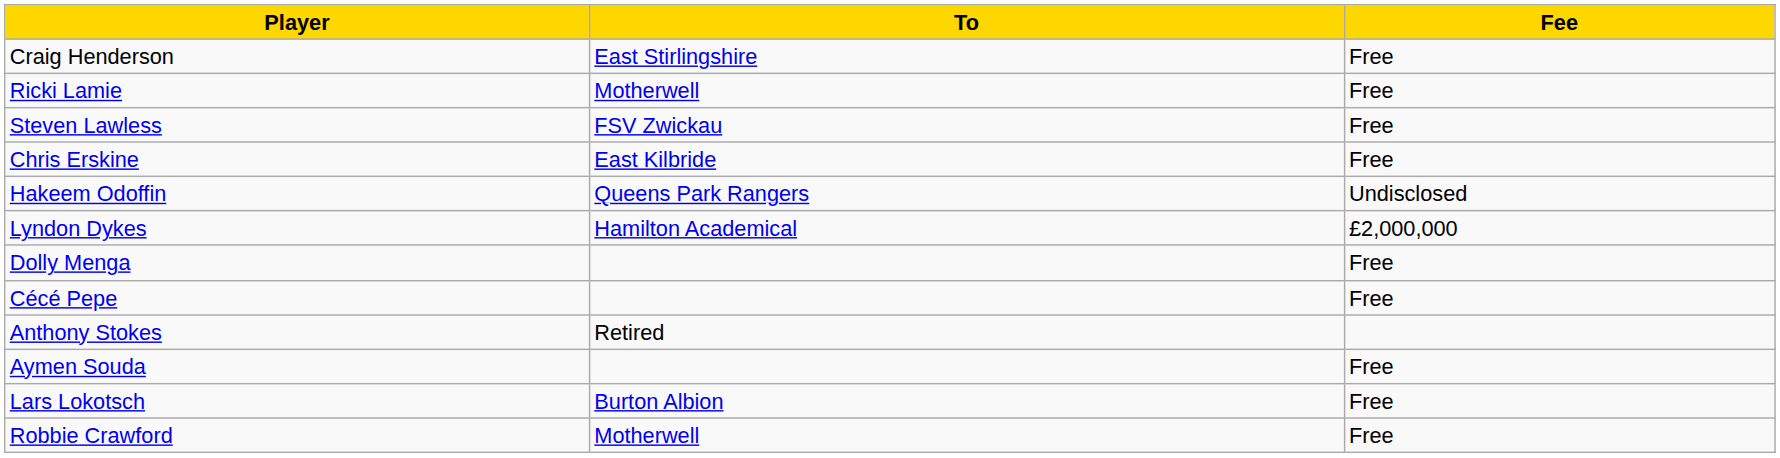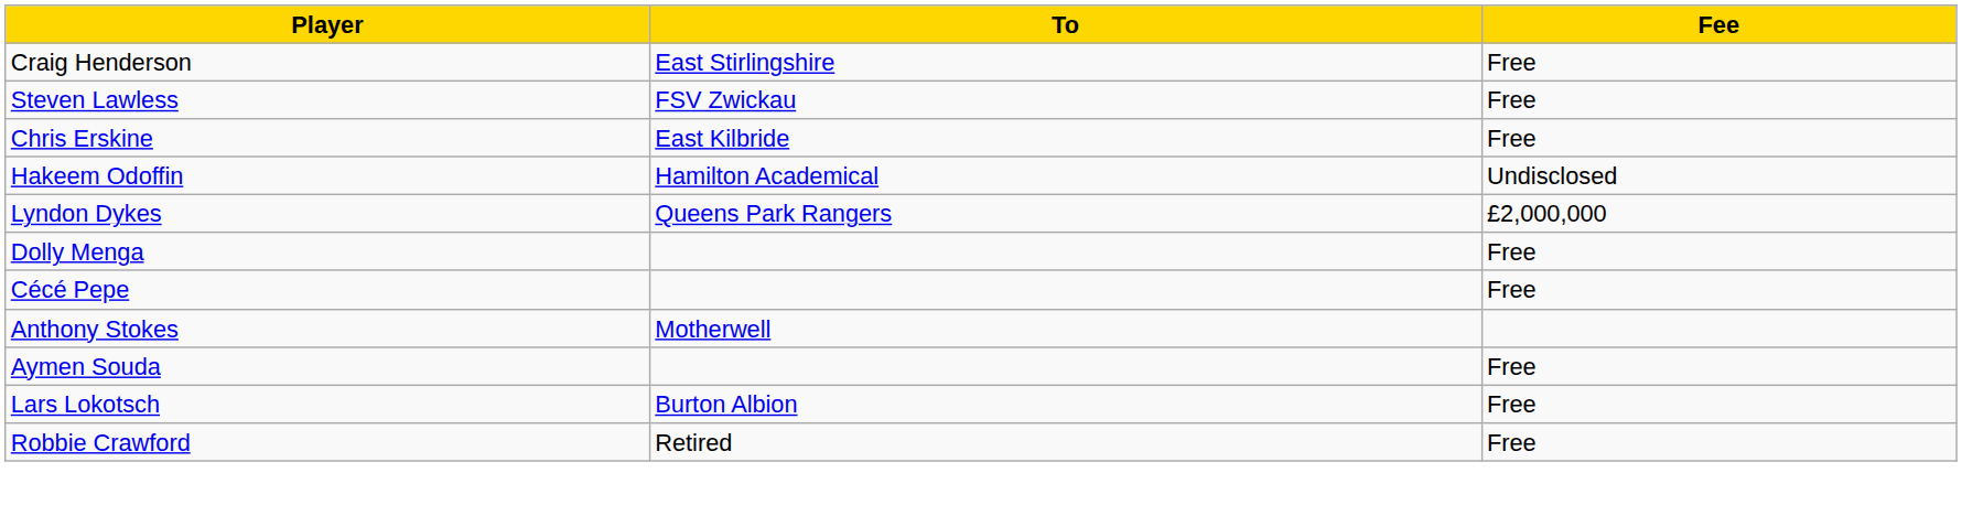- row: Ricki Lamie | Motherwell | Free
Hakeem Odoffin | To: Queens Park Rangers -> Hamilton Academical
Lyndon Dykes | To: Hamilton Academical -> Queens Park Rangers
Anthony Stokes | To: Retired -> Motherwell
Robbie Crawford | To: Motherwell -> Retired
